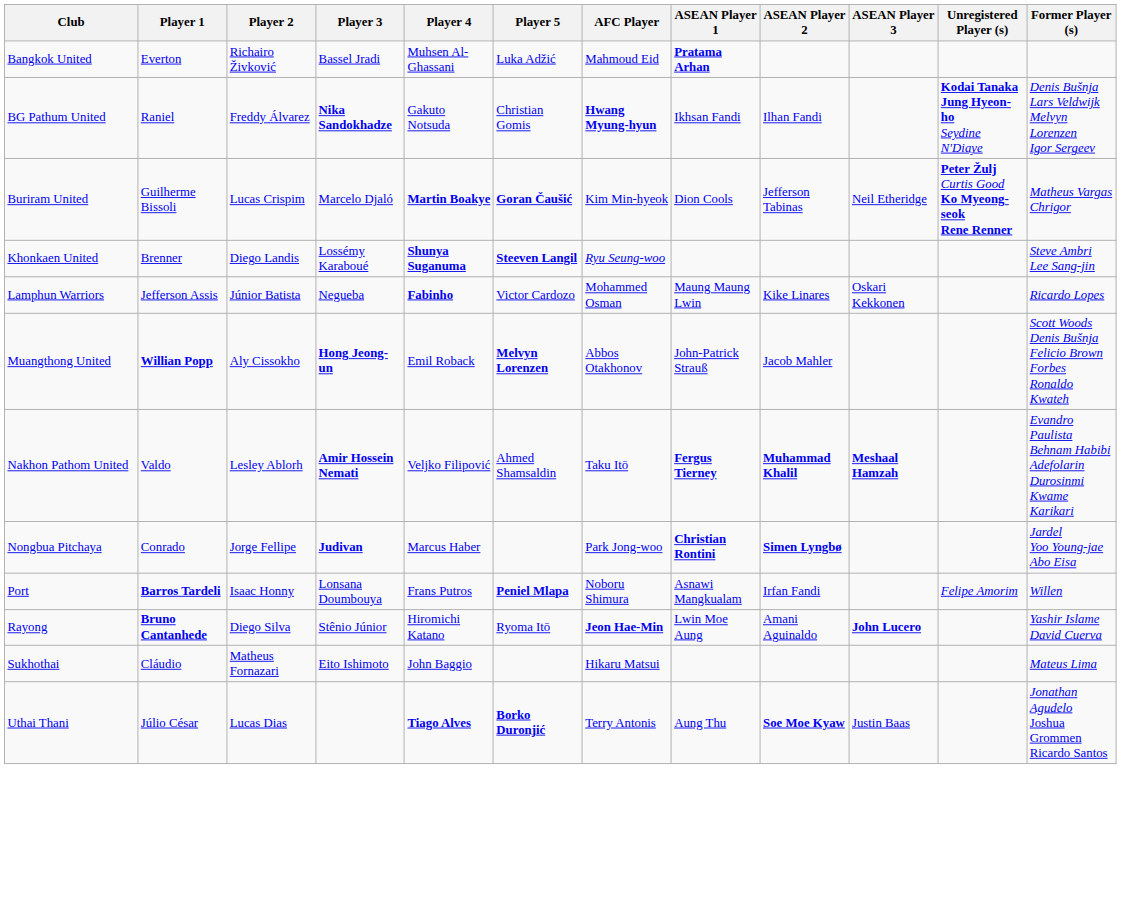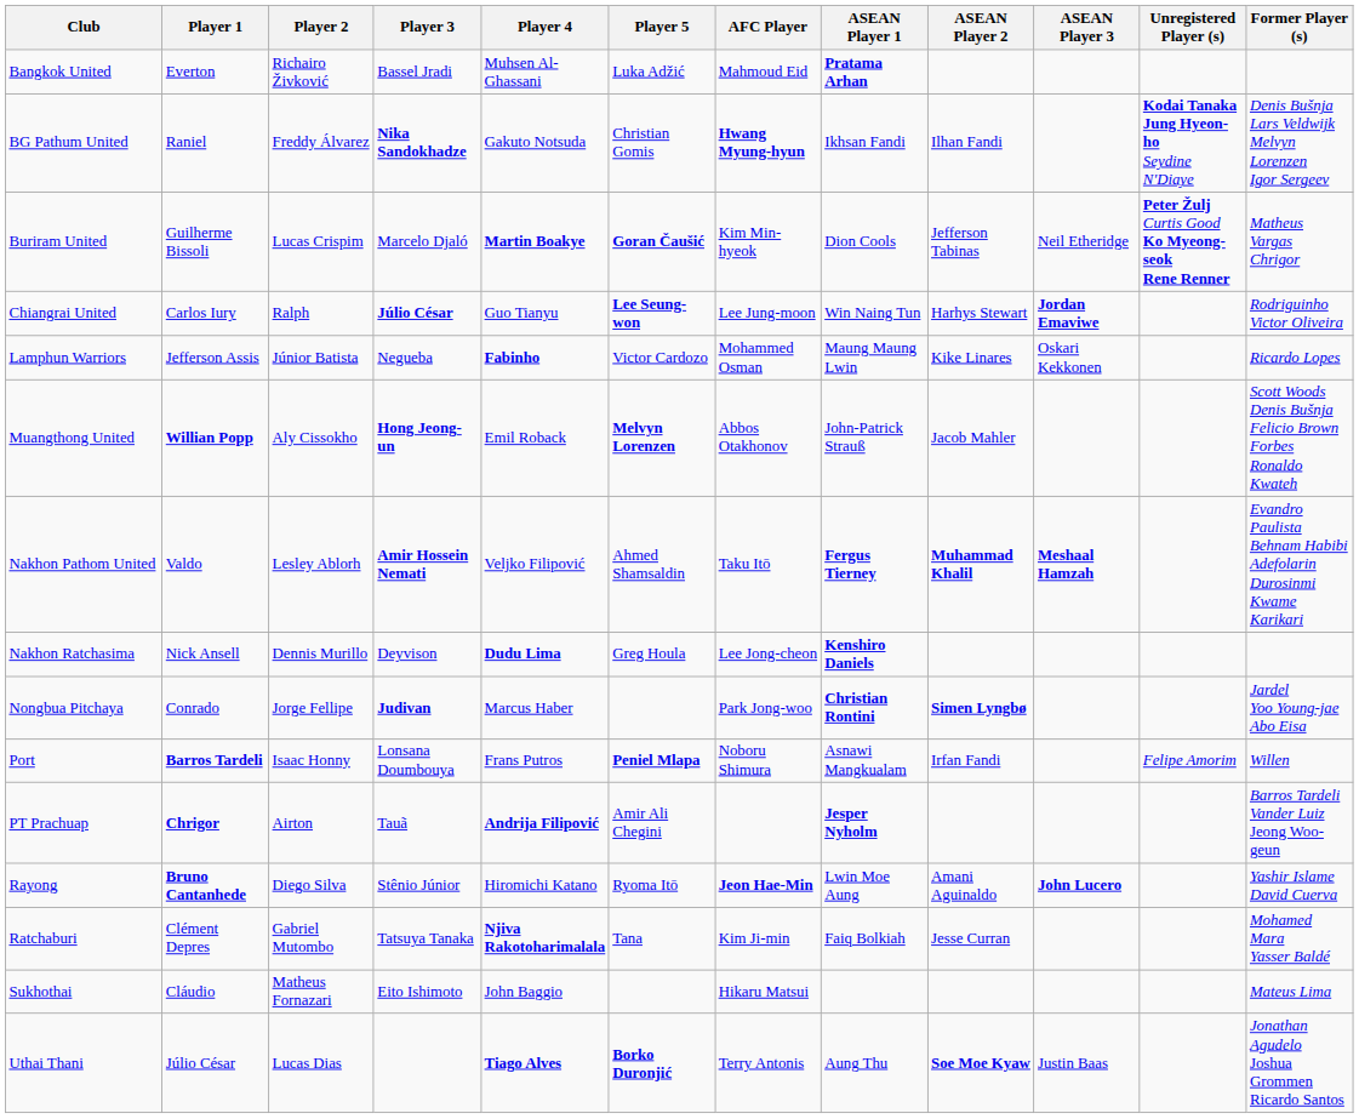+ row: Chiangrai United | Carlos Iury | Ralph | Júlio César | Guo Tianyu | Lee Seung-won | Lee Jung-moon | Win Naing Tun | Harhys Stewart | Jordan Emaviwe | Rodriguinho Victor Oliveira
- row: Khonkaen United | Brenner | Diego Landis | Lossémy Karaboué | Shunya Suganuma | Steeven Langil | Ryu Seung-woo | Steve Ambri Lee Sang-jin
+ row: Nakhon Ratchasima | Nick Ansell | Dennis Murillo | Deyvison | Dudu Lima | Greg Houla | Lee Jong-cheon | Kenshiro Daniels
+ row: PT Prachuap | Chrigor | Airton | Tauã | Andrija Filipović | Amir Ali Chegini | Jesper Nyholm | Barros Tardeli Vander Luiz Jeong Woo-geun
+ row: Ratchaburi | Clément Depres | Gabriel Mutombo | Tatsuya Tanaka | Njiva Rakotoharimalala | Tana | Kim Ji-min | Faiq Bolkiah | Jesse Curran | Mohamed Mara Yasser Baldé
